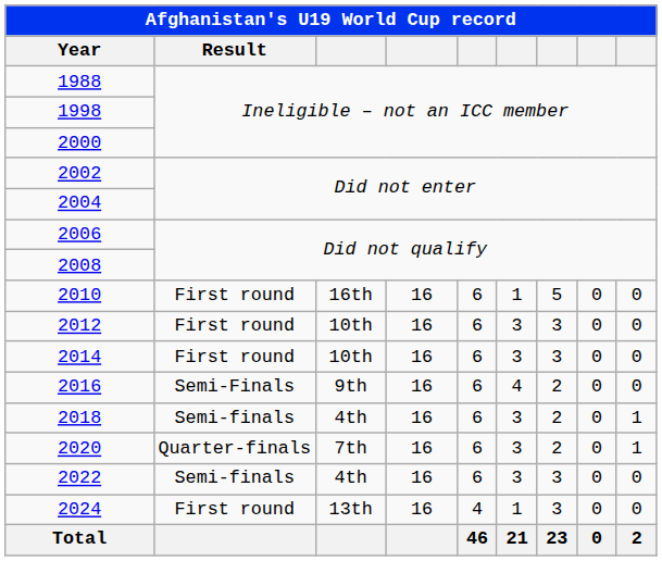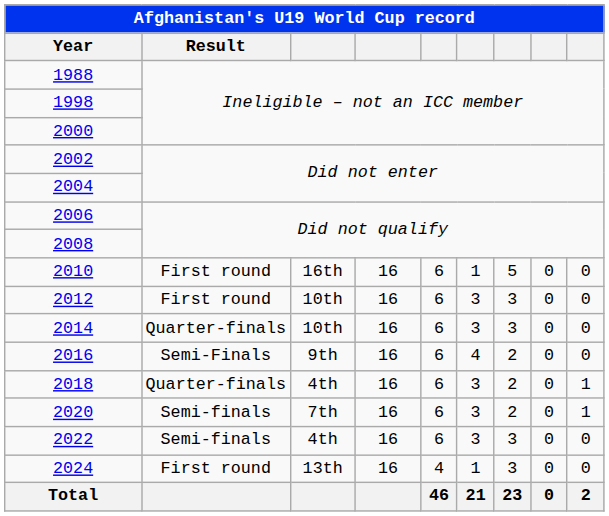2014 | Result: First round -> Quarter-finals
2018 | Result: Semi-finals -> Quarter-finals
2020 | Result: Quarter-finals -> Semi-finals
